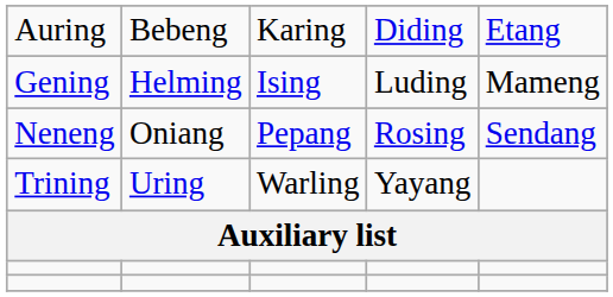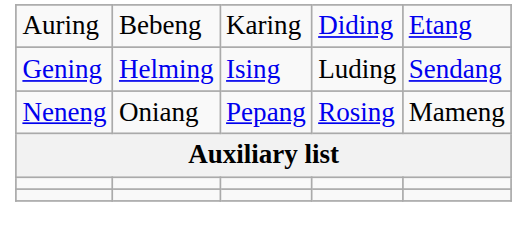Gening | column 5: Mameng -> Sendang
Neneng | column 5: Sendang -> Mameng
- row: Trining | Uring | Warling | Yayang
